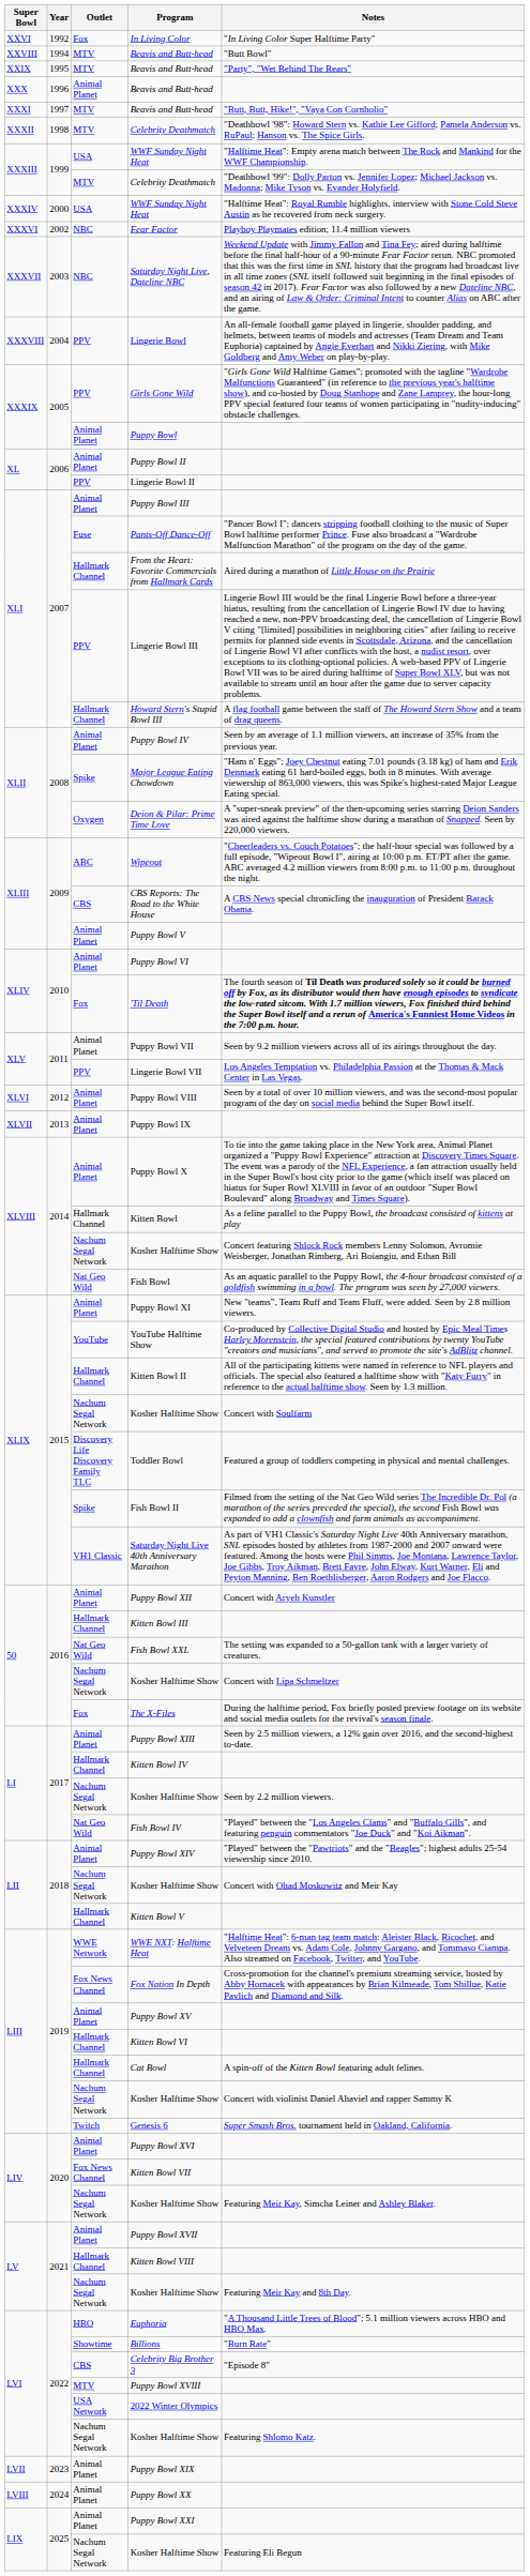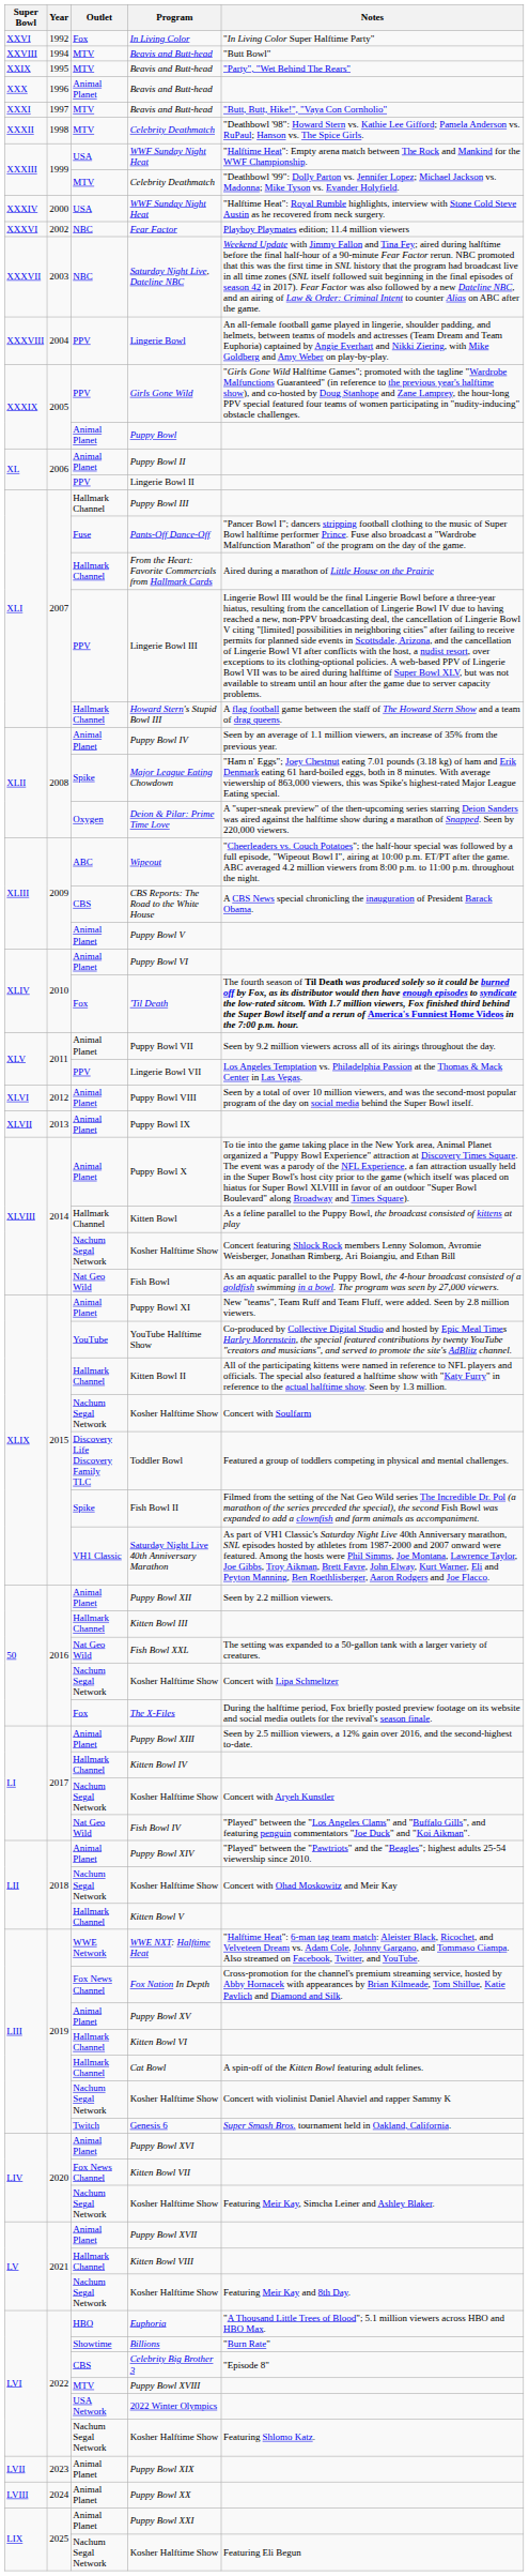Puppy Bowl III | Outlet: Animal Planet -> Hallmark Channel
Puppy Bowl XII | Notes: Concert with Aryeh Kunstler -> Seen by 2.2 million viewers.
LI / Kosher Halftime Show | Notes: Seen by 2.2 million viewers. -> Concert with Aryeh Kunstler
